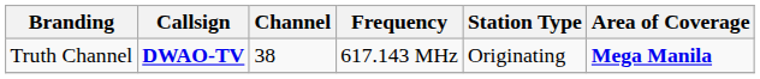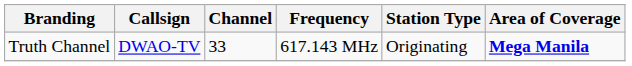Truth Channel | Callsign: bold -> normal
Truth Channel | Channel: 38 -> 33
